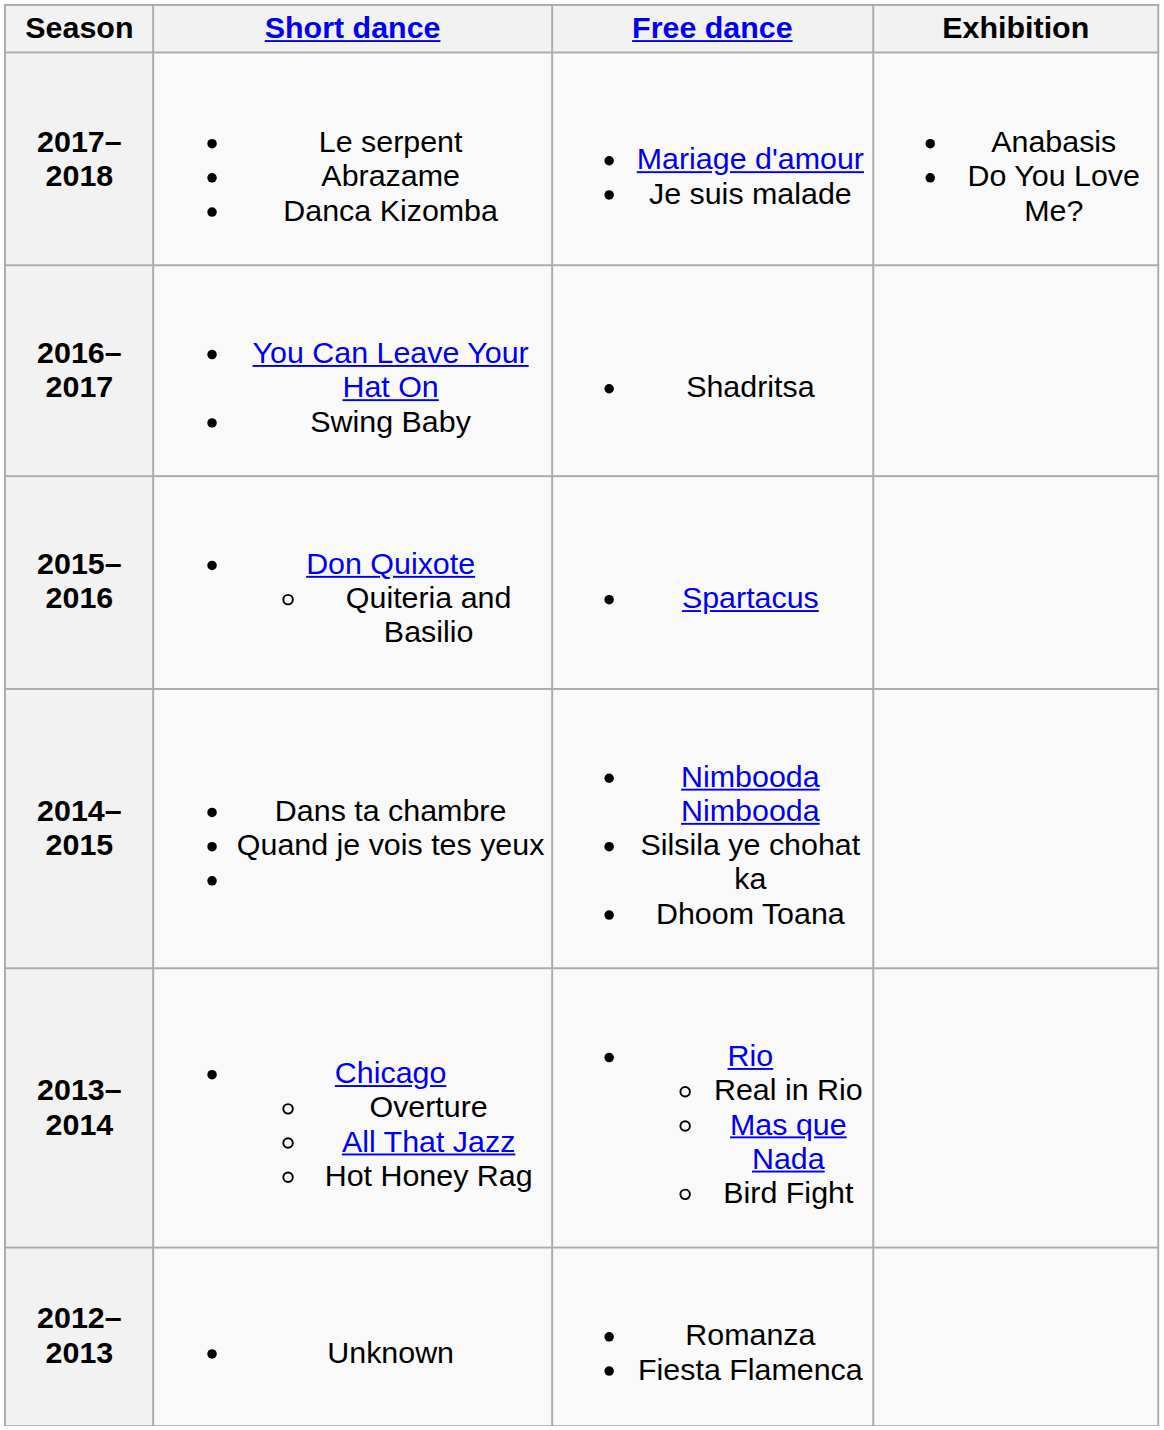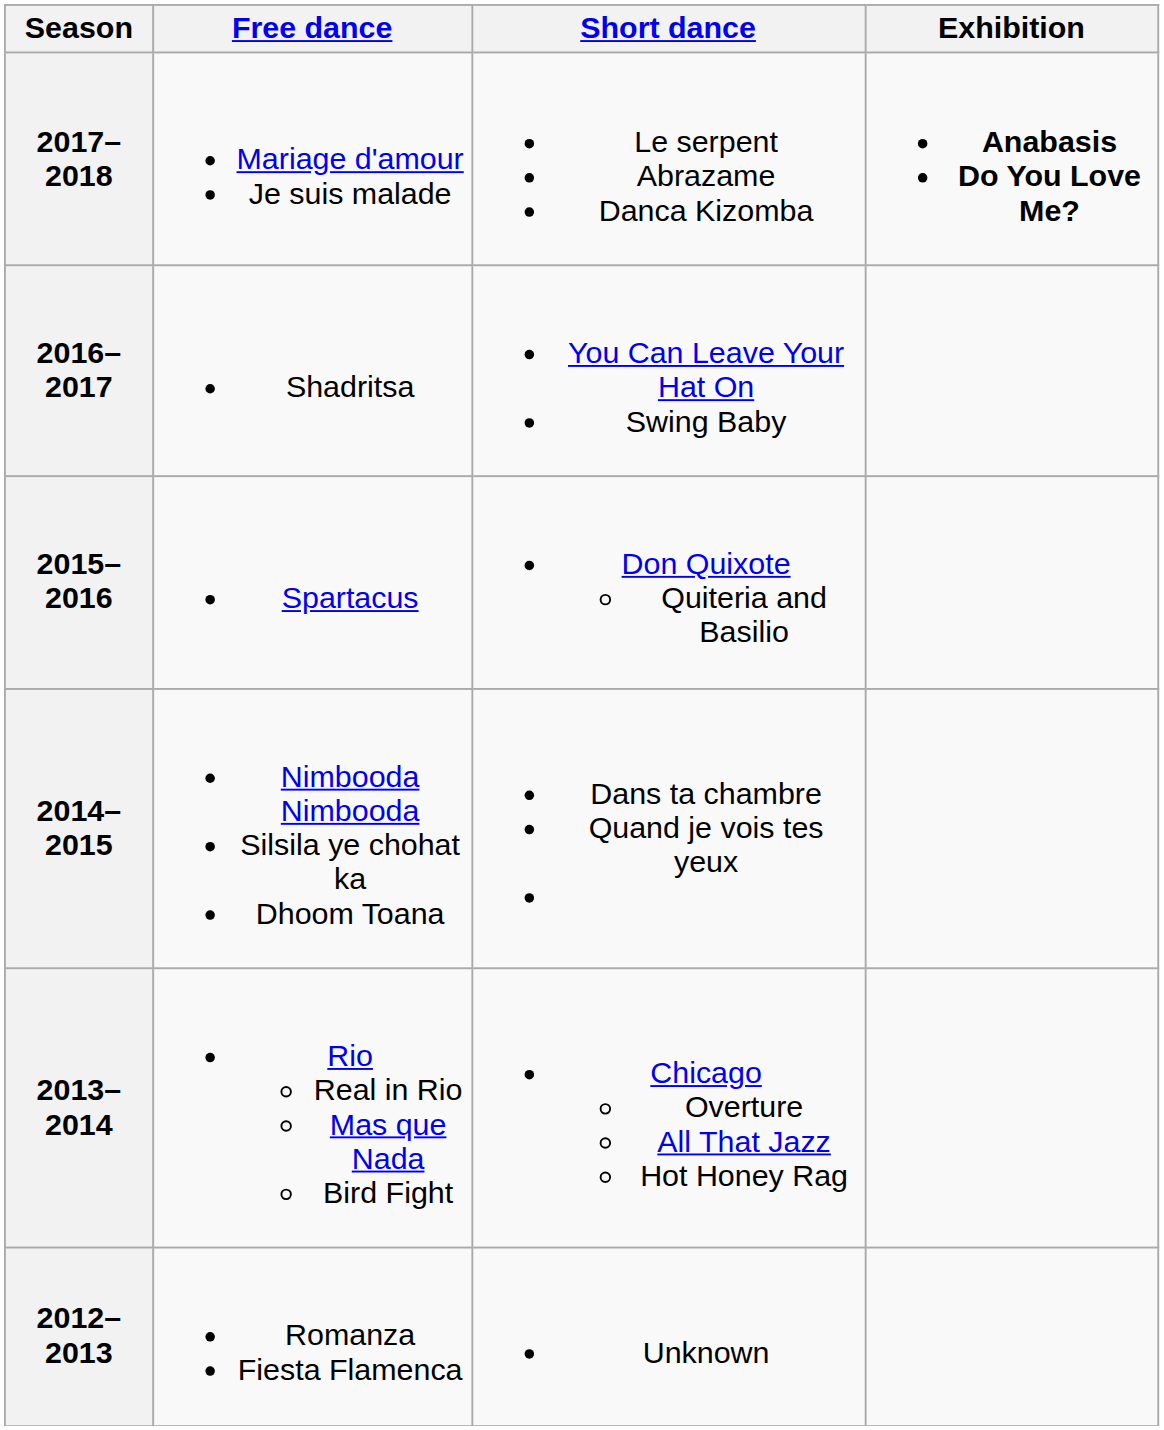columns swapped: Short dance <-> Free dance
2017–2018 | Exhibition: normal -> bold
